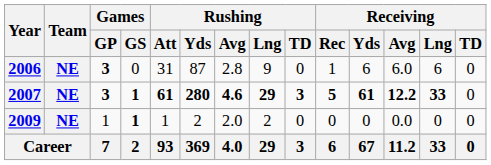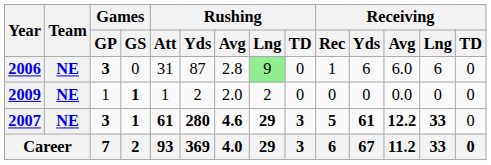2006 | Rushing / Lng: no background -> lightgreen background
rows swapped: 2007 <-> 2009
